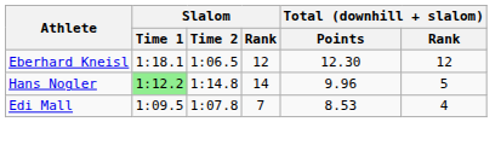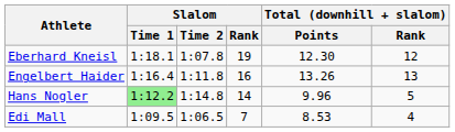Eberhard Kneisl | Slalom / Time 2: 1:06.5 -> 1:07.8
Eberhard Kneisl | Slalom / Rank: 12 -> 19
+ row: Engelbert Haider | 1:16.4 | 1:11.8 | 16 | 13.26 | 13
Edi Mall | Slalom / Time 2: 1:07.8 -> 1:06.5
